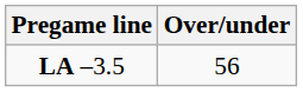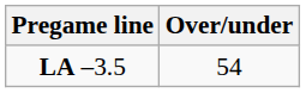LA –3.5 | Over/under: 56 -> 54
